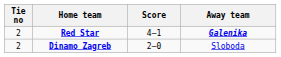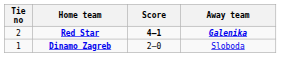Red Star | Score: normal -> bold
Dinamo Zagreb | Tie no: 2 -> 1
